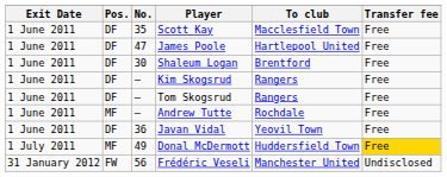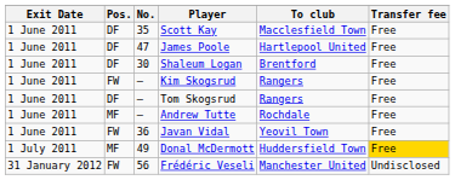Kim Skogsrud | Pos.: DF -> FW
Javan Vidal | Pos.: DF -> FW
